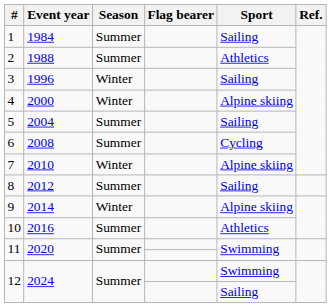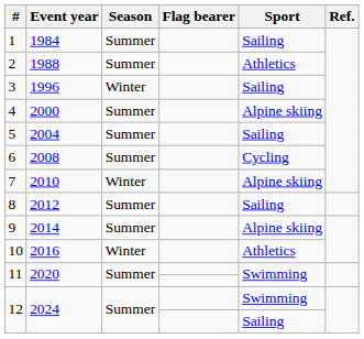4 | Season: Winter -> Summer
9 | Season: Winter -> Summer
10 | Season: Summer -> Winter
